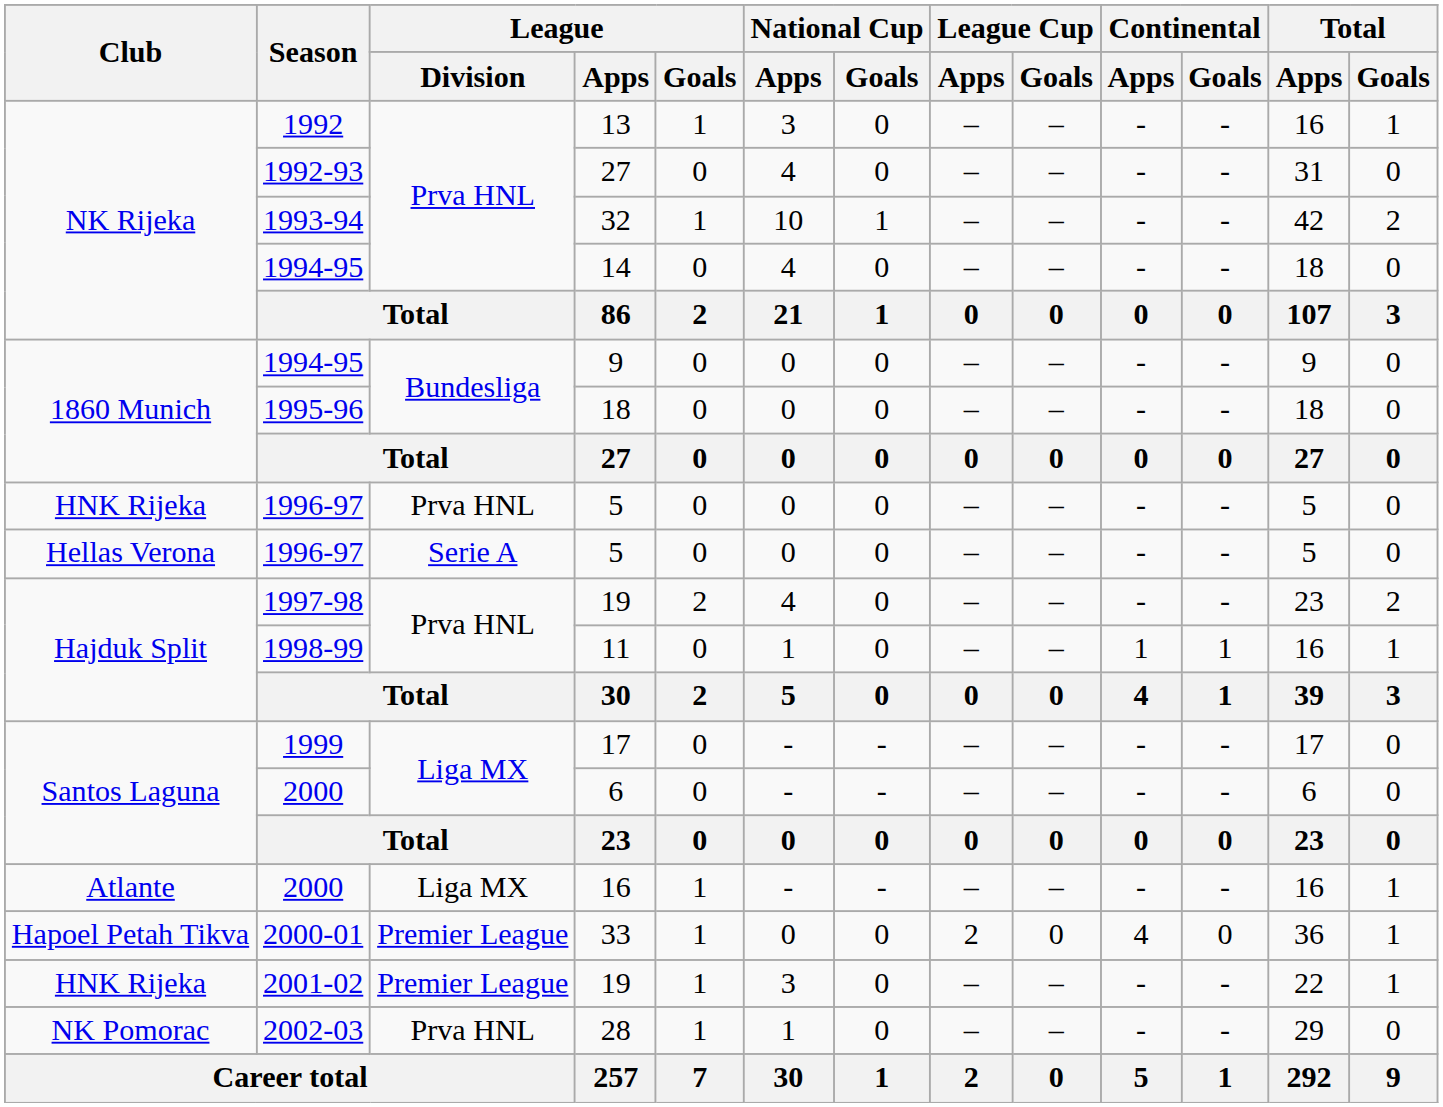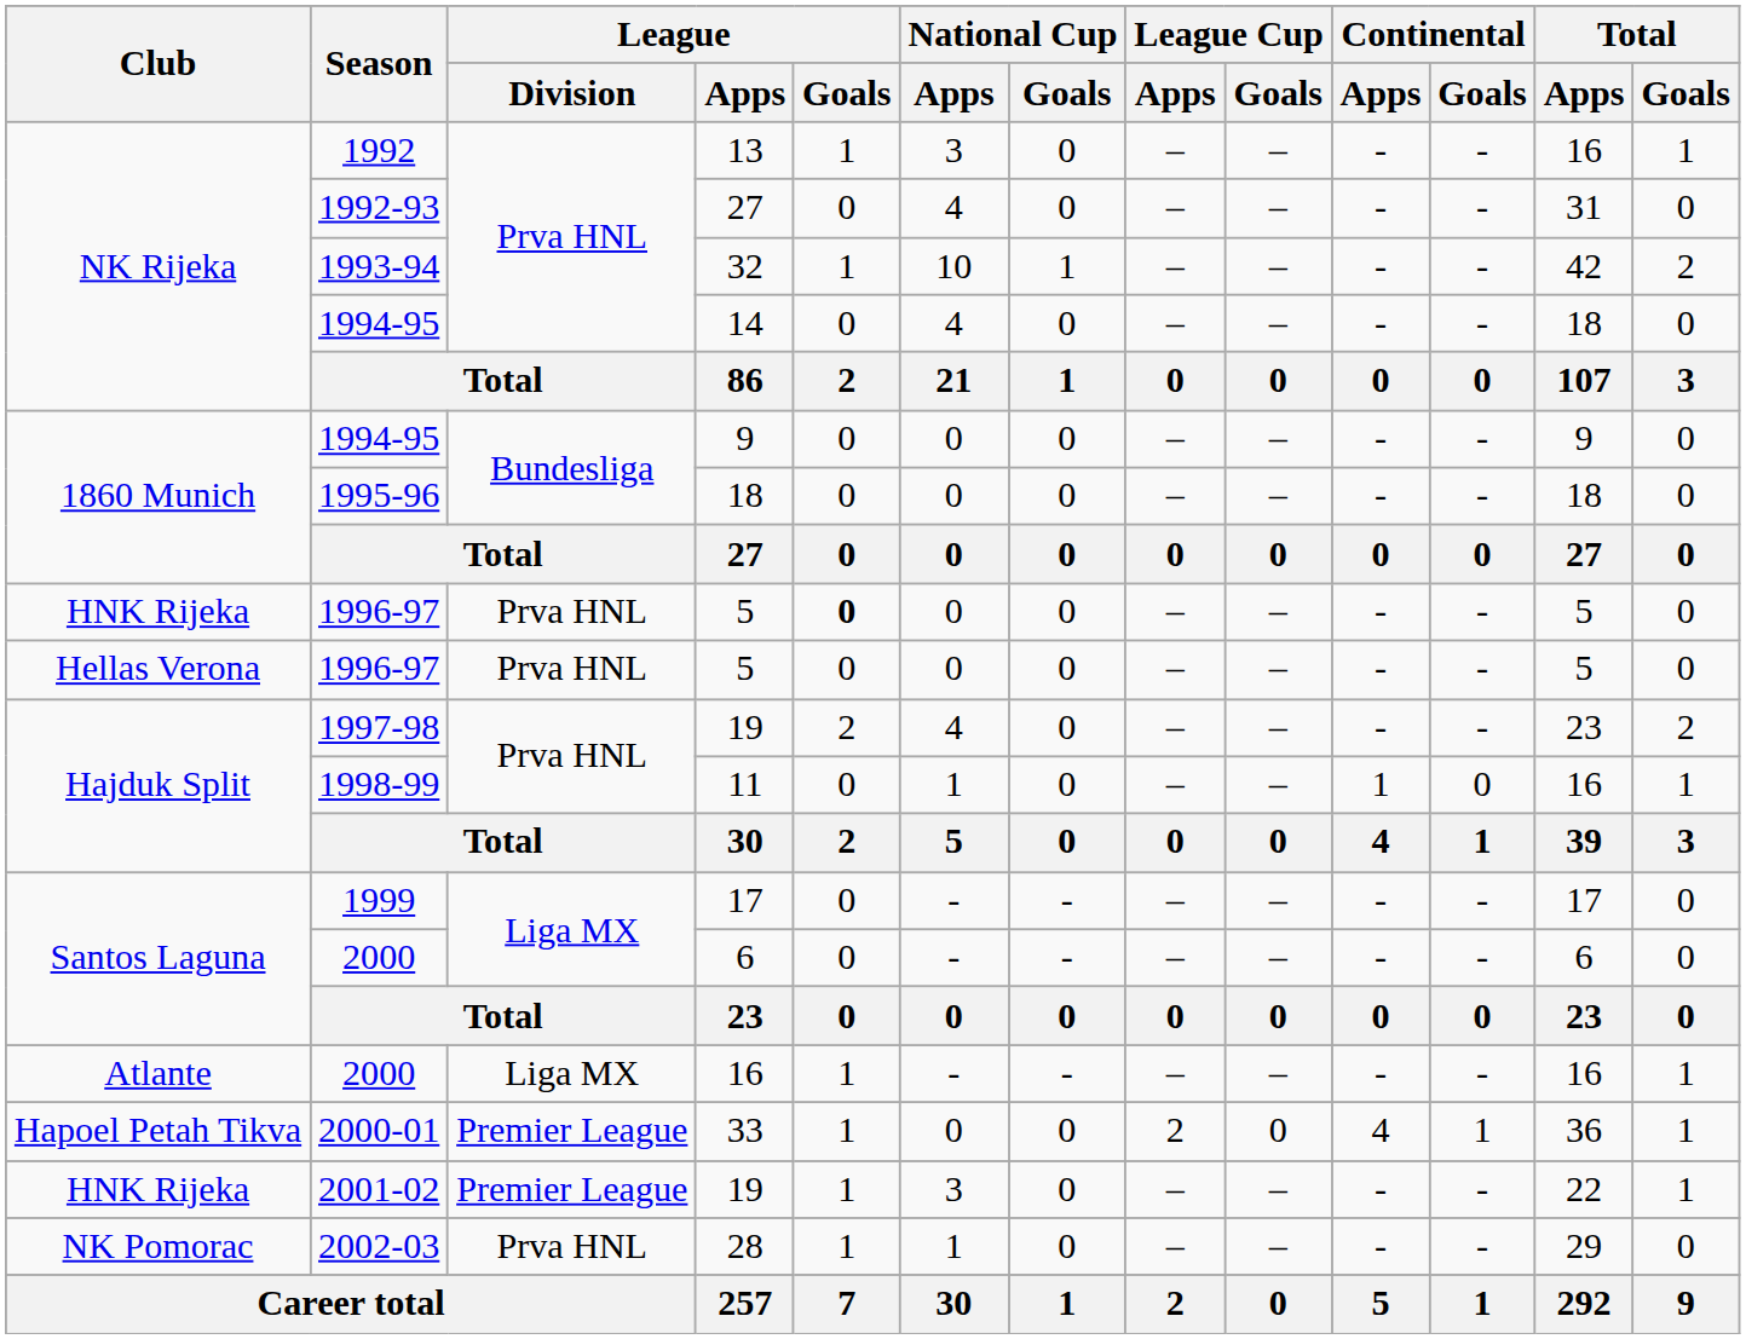HNK Rijeka / 5 | League / Goals: normal -> bold
Hellas Verona / 5 | League / Division: Serie A -> Prva HNL
11 | Continental / Goals: 1 -> 0
33 | Continental / Goals: 0 -> 1
